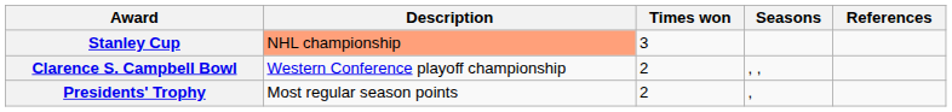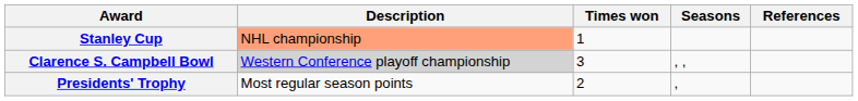Stanley Cup | Times won: 3 -> 1
Clarence S. Campbell Bowl | Description: no background -> lightgrey background
Clarence S. Campbell Bowl | Times won: 2 -> 3
